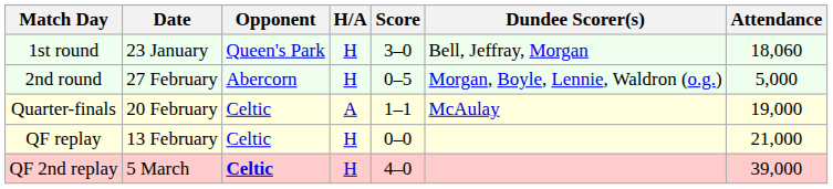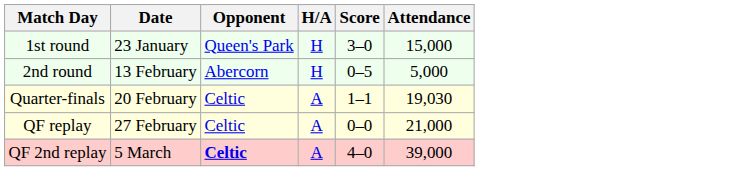- column: Dundee Scorer(s) | Bell, Jeffray, Morgan | Morgan, Boyle, Lennie, Waldron (o.g.) | McAulay
1st round | Attendance: 18,060 -> 15,000
2nd round | Date: 27 February -> 13 February
Quarter-finals | Attendance: 19,000 -> 19,030
QF replay | Date: 13 February -> 27 February
QF replay | H/A: H -> A
QF 2nd replay | H/A: H -> A
